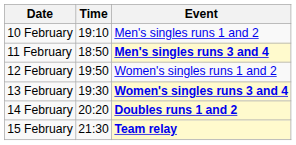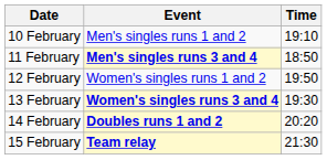columns swapped: Time <-> Event
